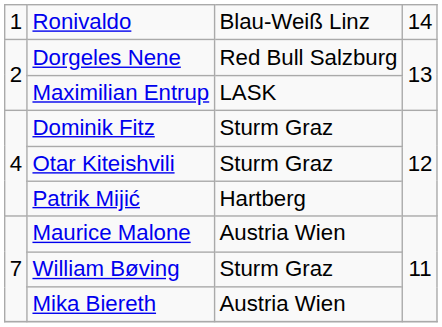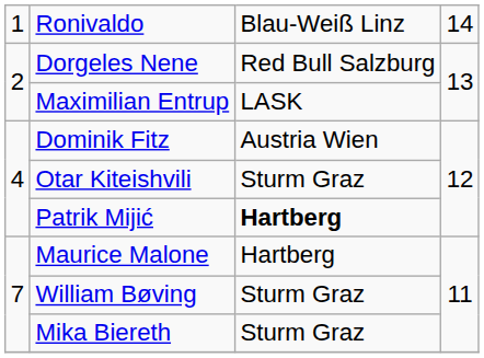Dominik Fitz | column 3: Sturm Graz -> Austria Wien
Patrik Mijić | column 3: normal -> bold
Maurice Malone | column 3: Austria Wien -> Hartberg
Mika Biereth | column 3: Austria Wien -> Sturm Graz
